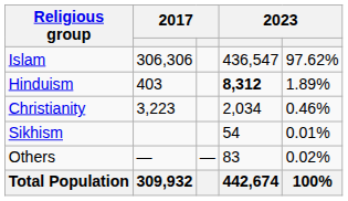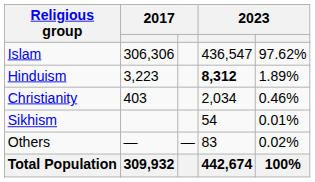Hinduism | column 2: 403 -> 3,223
Christianity | column 2: 3,223 -> 403
